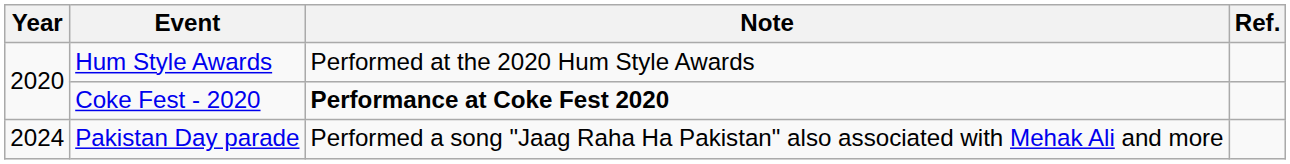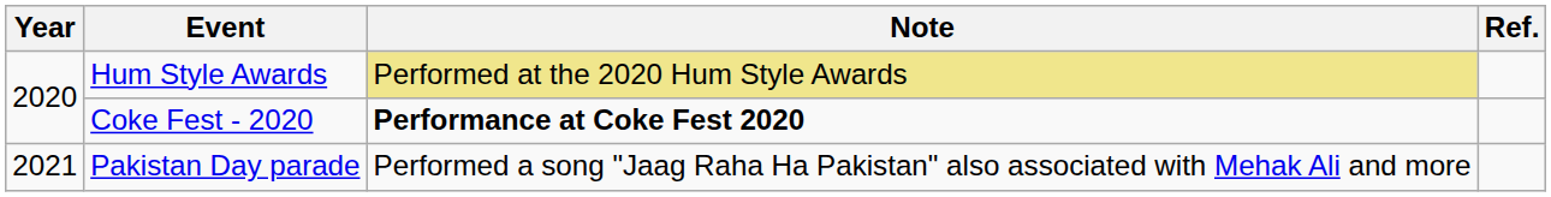Hum Style Awards | Note: no background -> khaki background
Pakistan Day parade | Year: 2024 -> 2021
